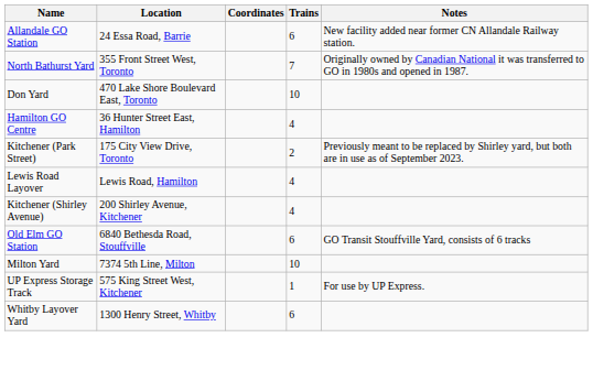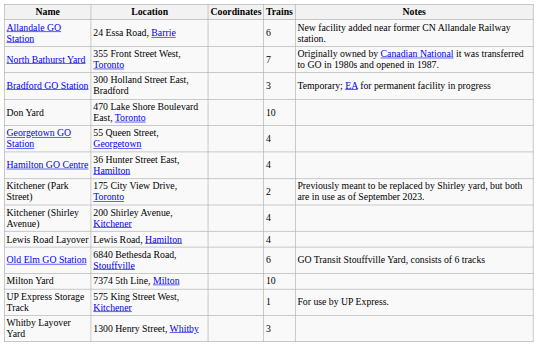+ row: Bradford GO Station | 300 Holland Street East, Bradford | 3 | Temporary; EA for permanent facility in progress
+ row: Georgetown GO Station | 55 Queen Street, Georgetown | 4
rows swapped: Kitchener (Shirley Avenue) <-> Lewis Road Layover
Whitby Layover Yard | Trains: 6 -> 3
